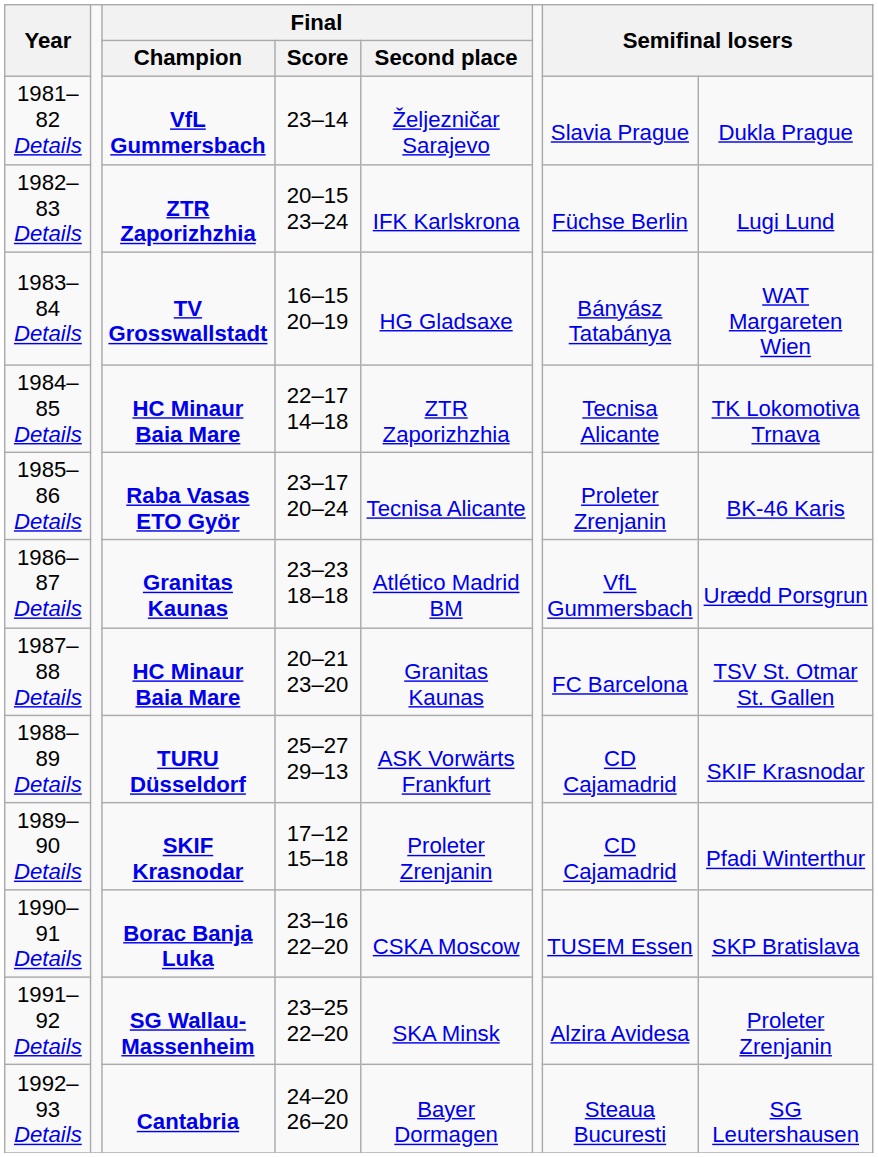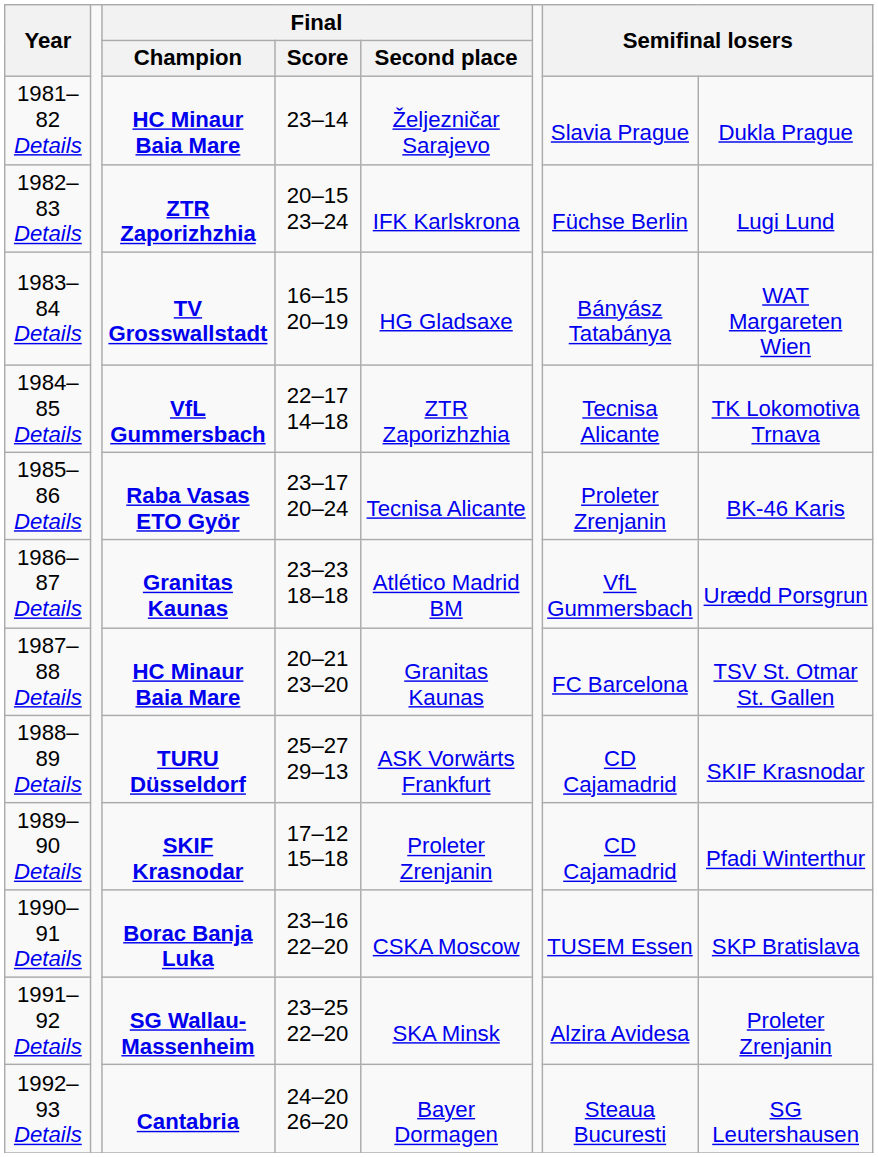1981–82 Details | Final / Champion: VfL Gummersbach -> HC Minaur Baia Mare
1984–85 Details | Final / Champion: HC Minaur Baia Mare -> VfL Gummersbach
